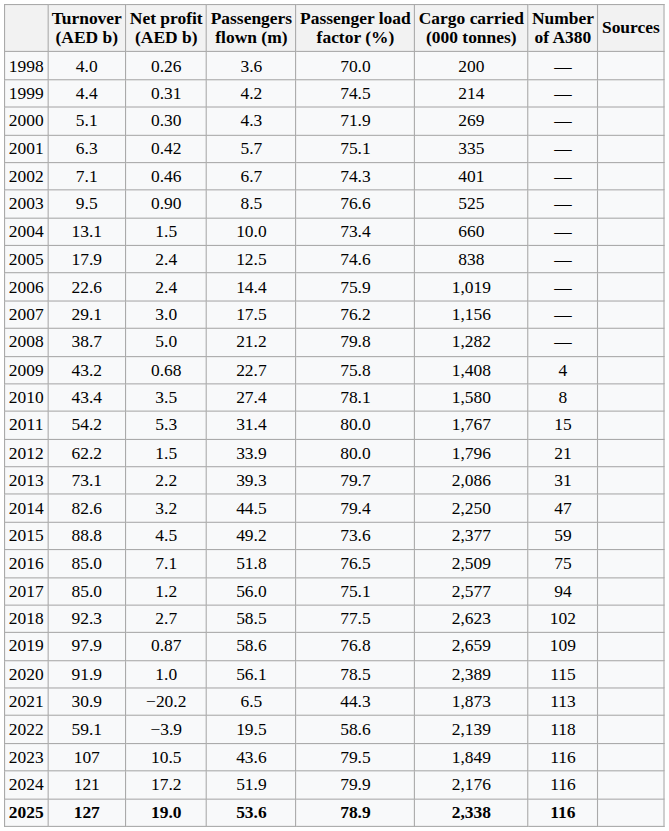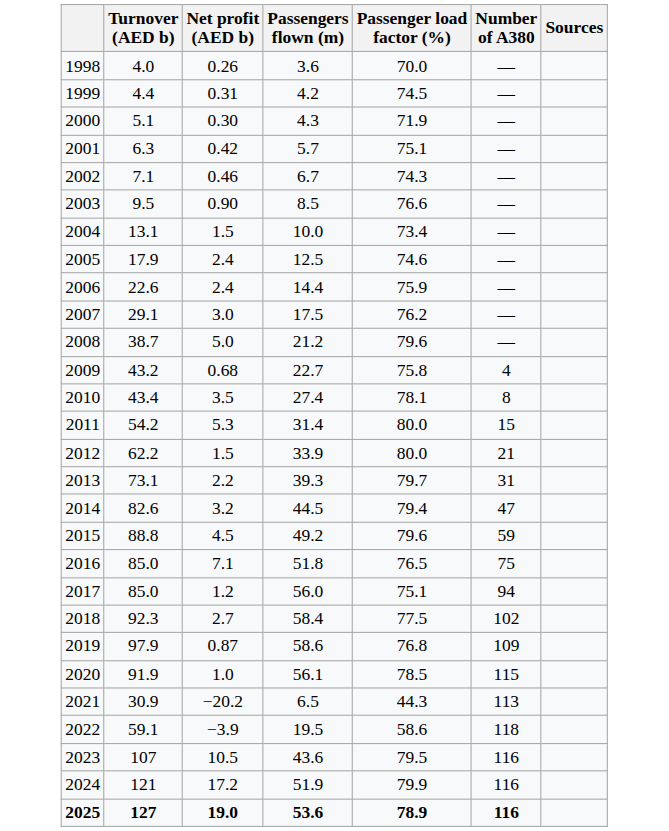- column: Cargo carried (000 tonnes) | 200 | 214 | 269 | 335 | 401 | 525 | 660 | 838 | 1,019 | 1,156 | 1,282 | 1,408 | 1,580 | 1,767 | 1,796 | 2,086 | 2,250 | 2,377 | 2,509 | 2,577 | 2,623 | 2,659 | 2,389 | 1,873 | 2,139 | 1,849 | 2,176 | 2,338
2008 | Passenger load factor (%): 79.8 -> 79.6
2015 | Passenger load factor (%): 73.6 -> 79.6
2018 | Passengers flown (m): 58.5 -> 58.4
